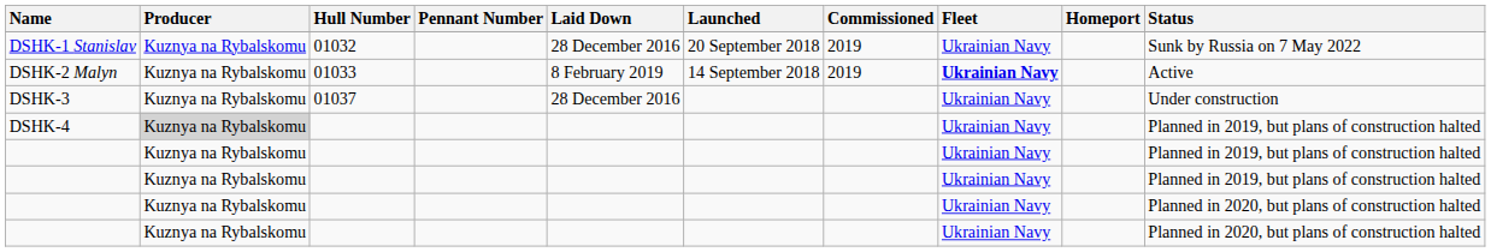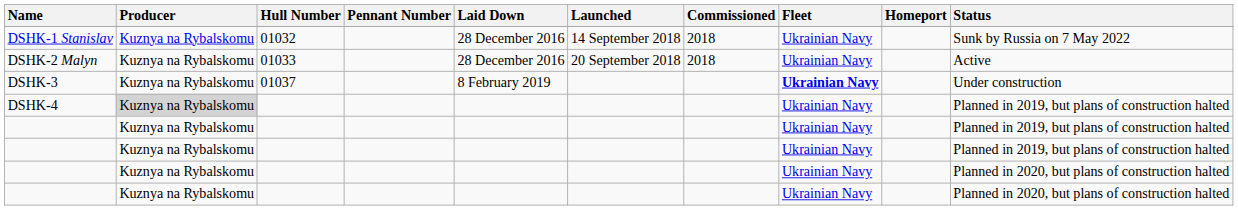DSHK-1 Stanislav | Launched: 20 September 2018 -> 14 September 2018
DSHK-1 Stanislav | Commissioned: 2019 -> 2018
DSHK-2 Malyn | Laid Down: 8 February 2019 -> 28 December 2016
DSHK-2 Malyn | Launched: 14 September 2018 -> 20 September 2018
DSHK-2 Malyn | Commissioned: 2019 -> 2018
DSHK-2 Malyn | Fleet: bold -> normal
DSHK-3 | Laid Down: 28 December 2016 -> 8 February 2019
DSHK-3 | Fleet: normal -> bold
